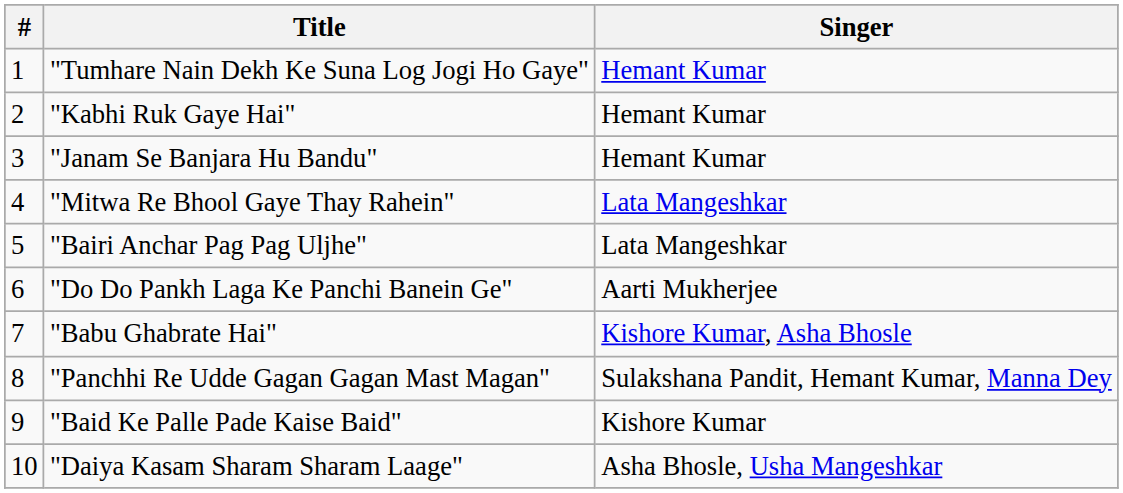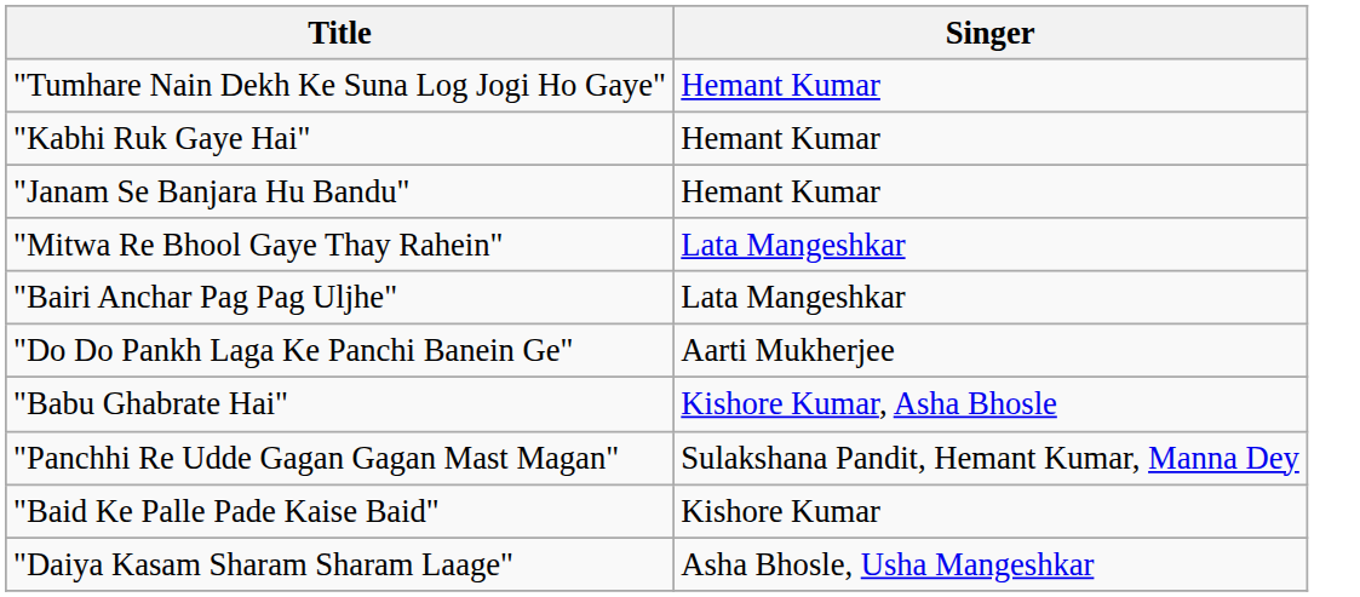- column: # | 1 | 2 | 3 | 4 | 5 | 6 | 7 | 8 | 9 | 10
